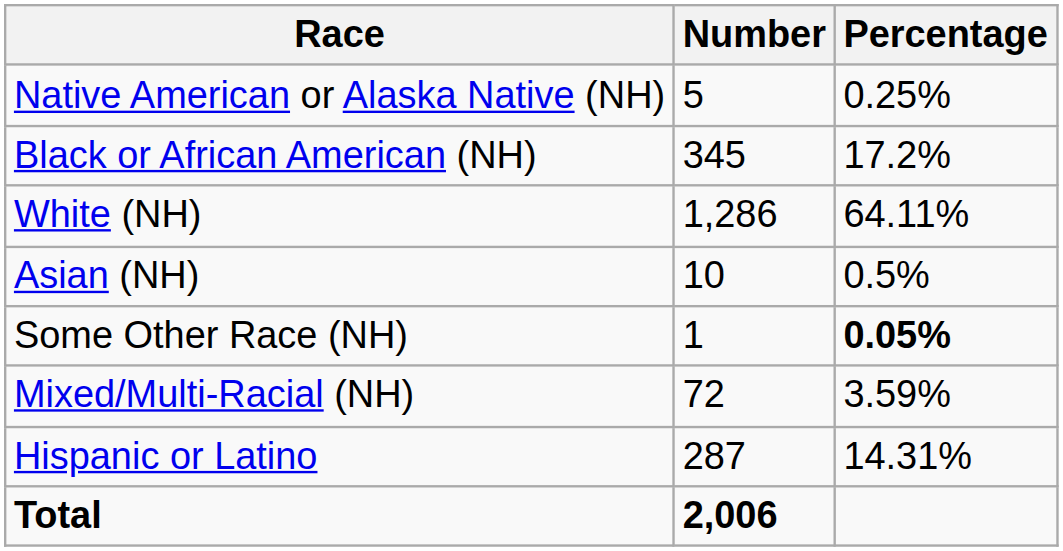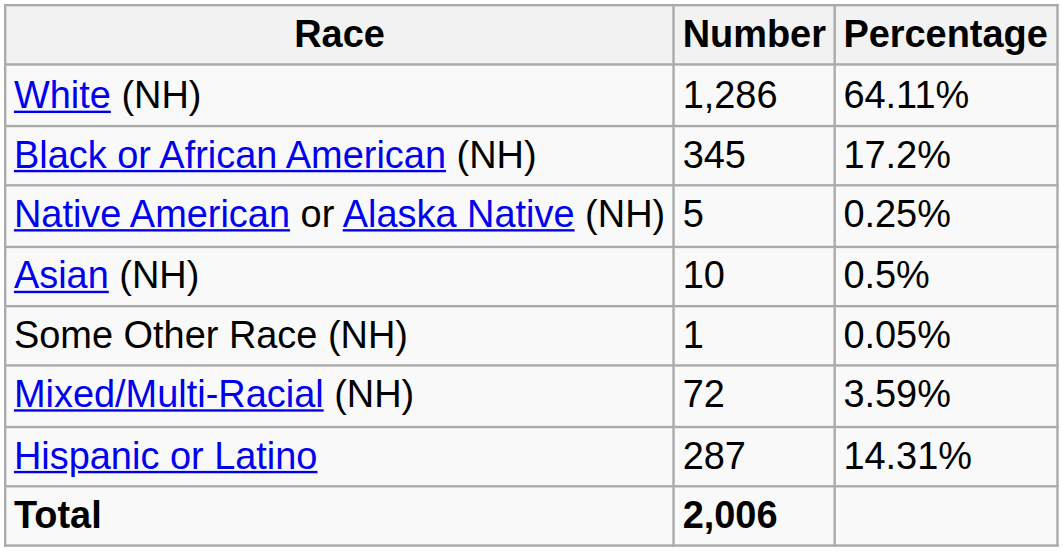rows swapped: White (NH) <-> Native American or Alaska Native (NH)
Some Other Race (NH) | Percentage: bold -> normal
